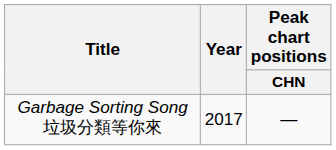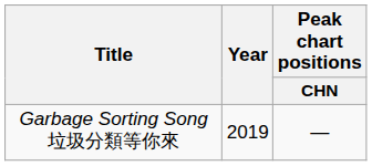Garbage Sorting Song 垃圾分類等你來 | Year: 2017 -> 2019
